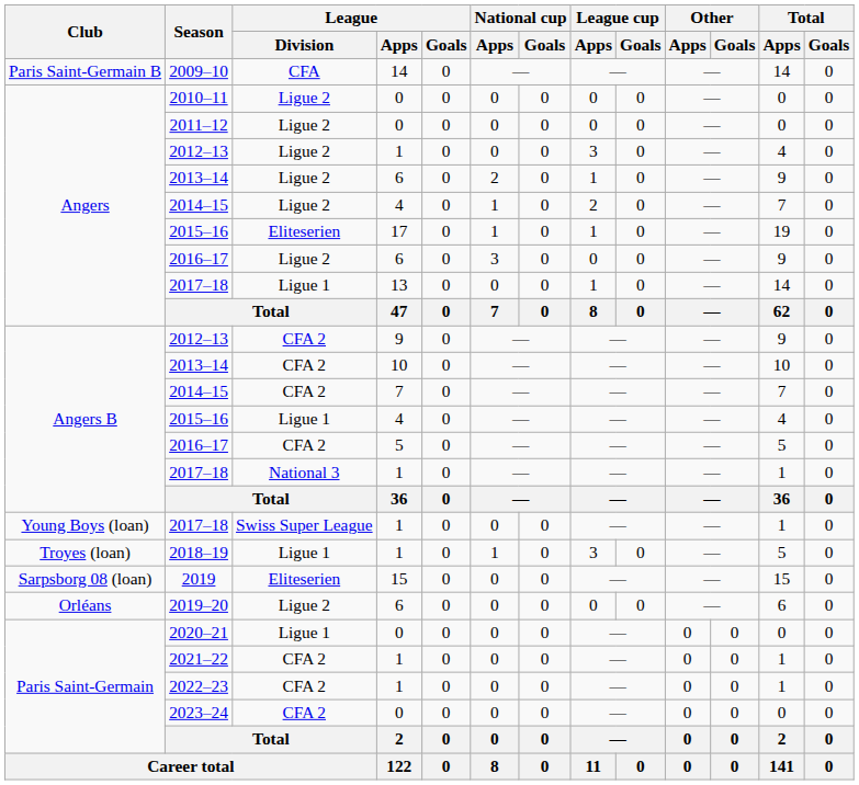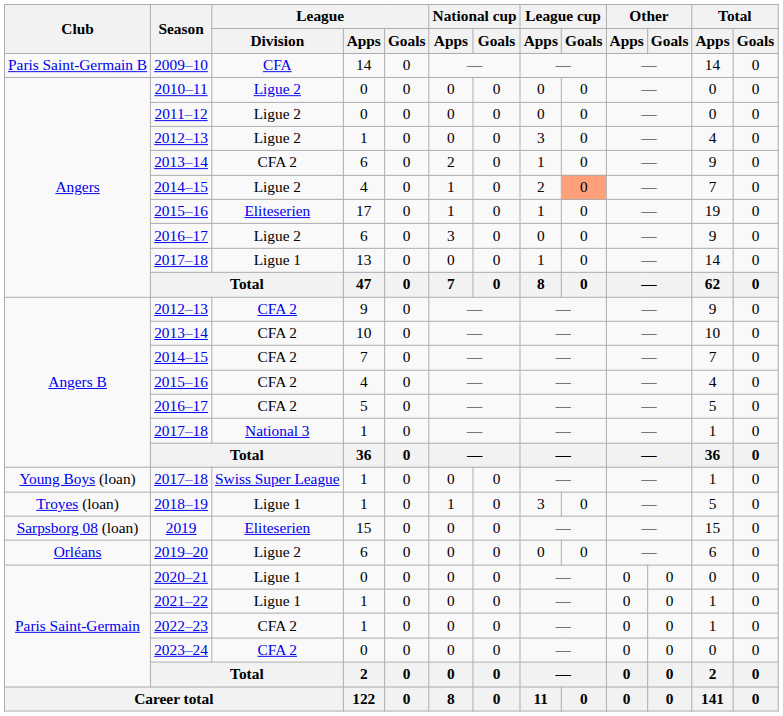Angers / 2013–14 | League / Division: Ligue 2 -> CFA 2
Angers / 2014–15 | League cup / Goals: no background -> lightsalmon background
Angers B / 2015–16 | League / Division: Ligue 1 -> CFA 2
2021–22 | League / Division: CFA 2 -> Ligue 1
